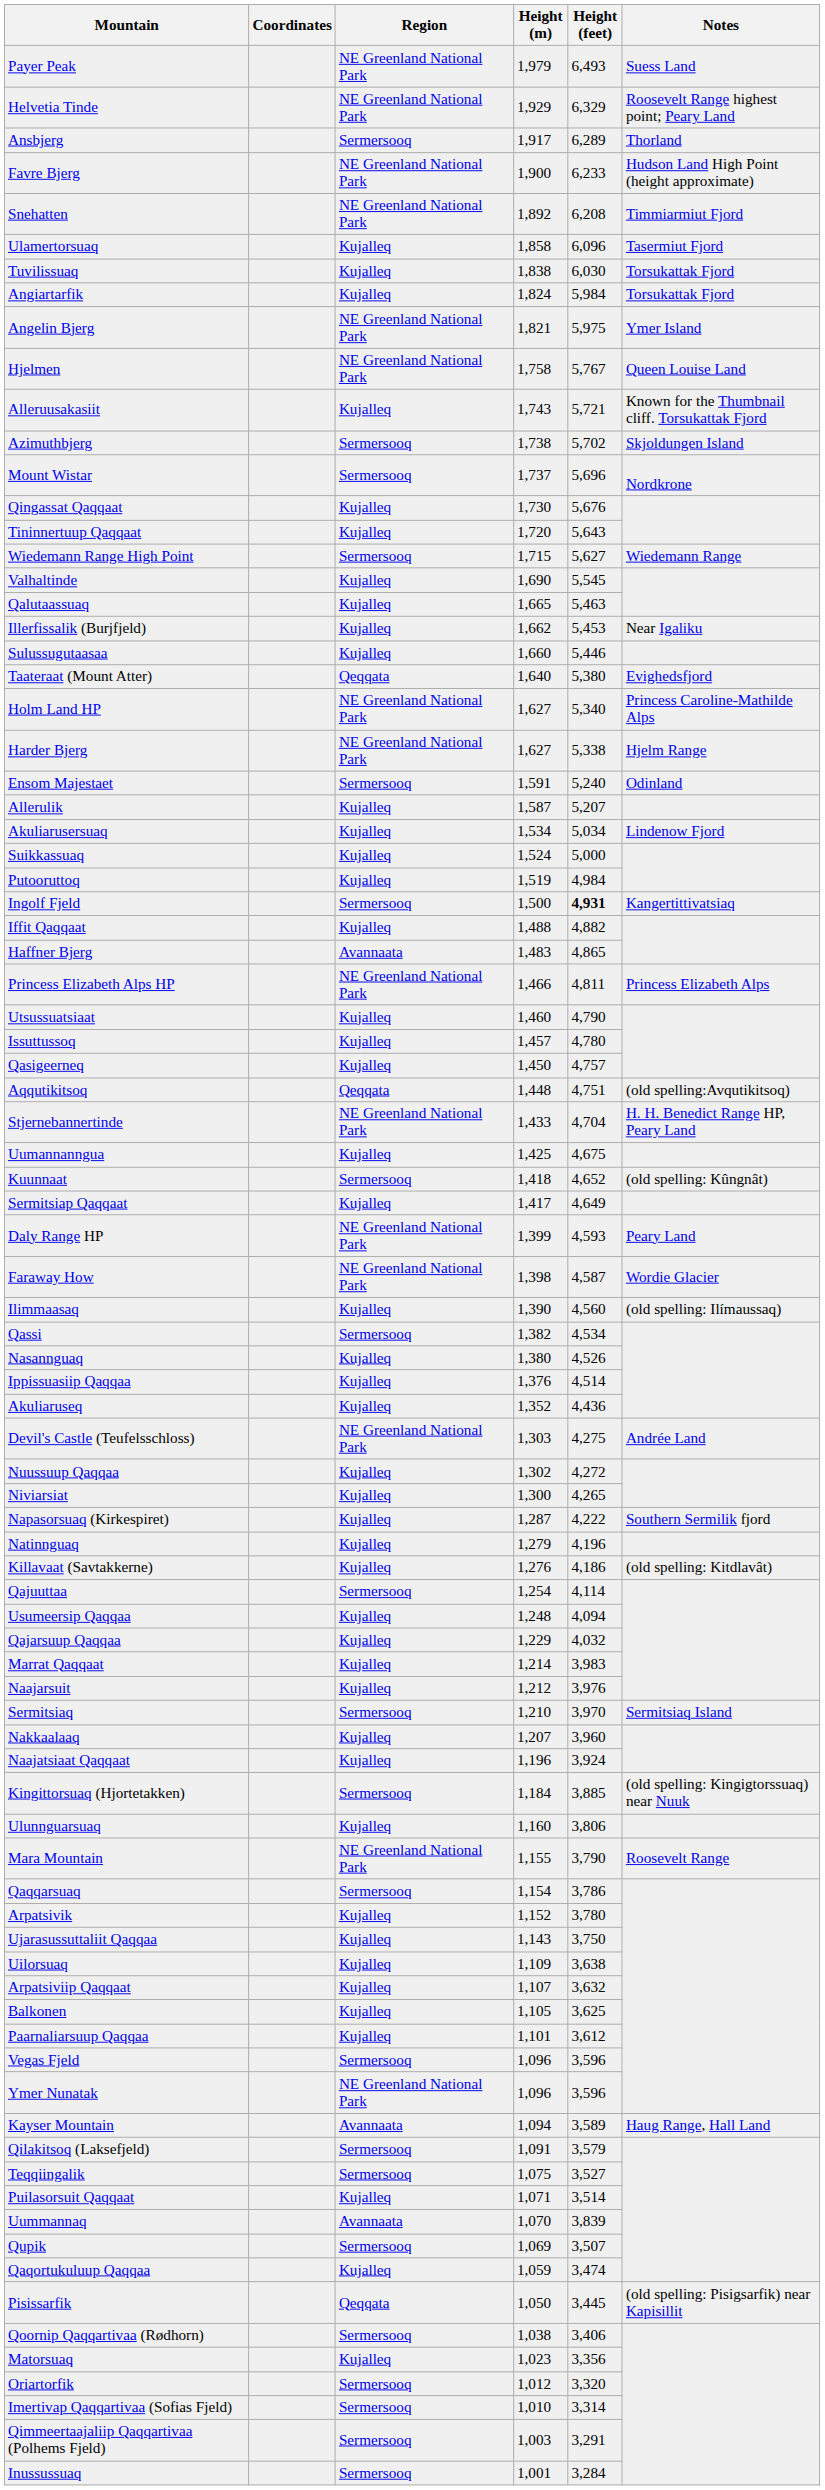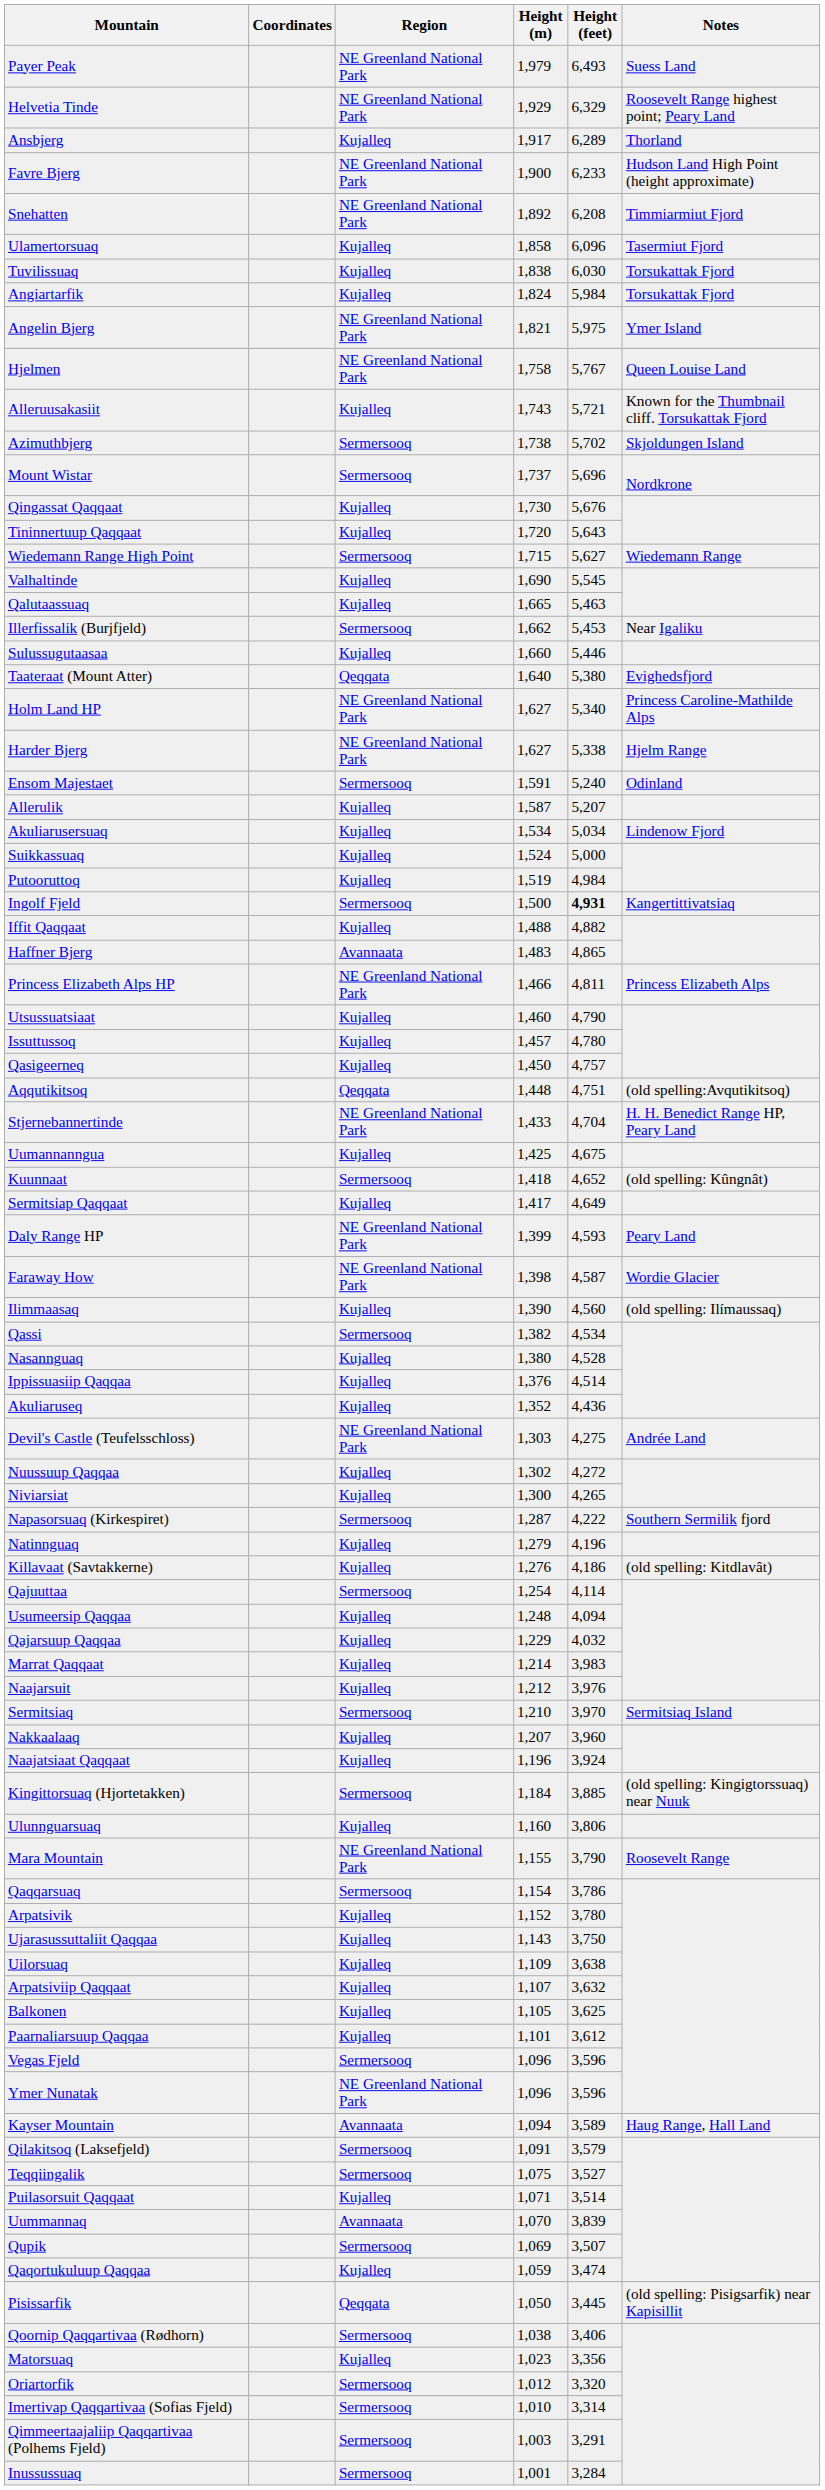Ansbjerg | Region: Sermersooq -> Kujalleq
Illerfissalik (Burjfjeld) | Region: Kujalleq -> Sermersooq
Nasannguaq | Height (feet): 4,526 -> 4,528
Napasorsuaq (Kirkespiret) | Region: Kujalleq -> Sermersooq
